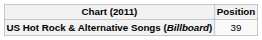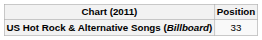US Hot Rock & Alternative Songs (Billboard) | Position: 39 -> 33
